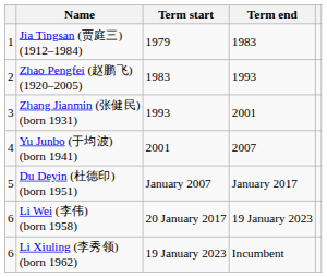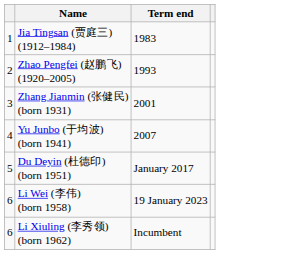- column: Term start | 1979 | 1983 | 1993 | 2001 | January 2007 | 20 January 2017 | 19 January 2023
